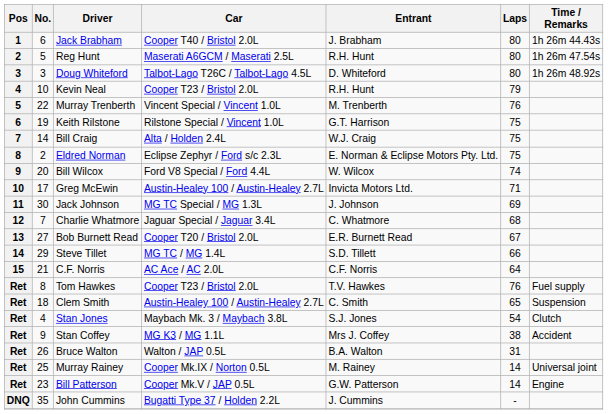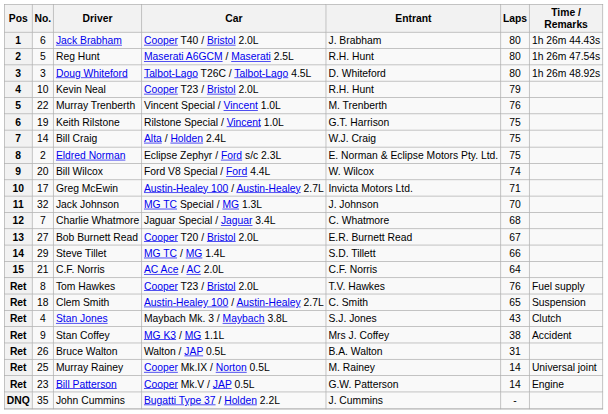Jack Johnson | No.: 30 -> 32
Jack Johnson | Laps: 69 -> 70
Stan Jones | Laps: 54 -> 43
